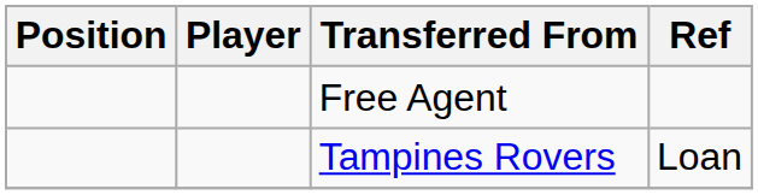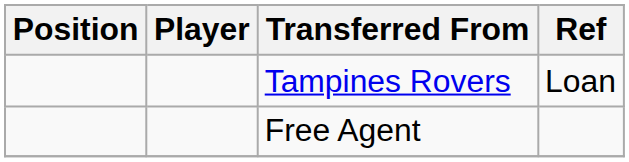rows swapped: Free Agent <-> Tampines Rovers
